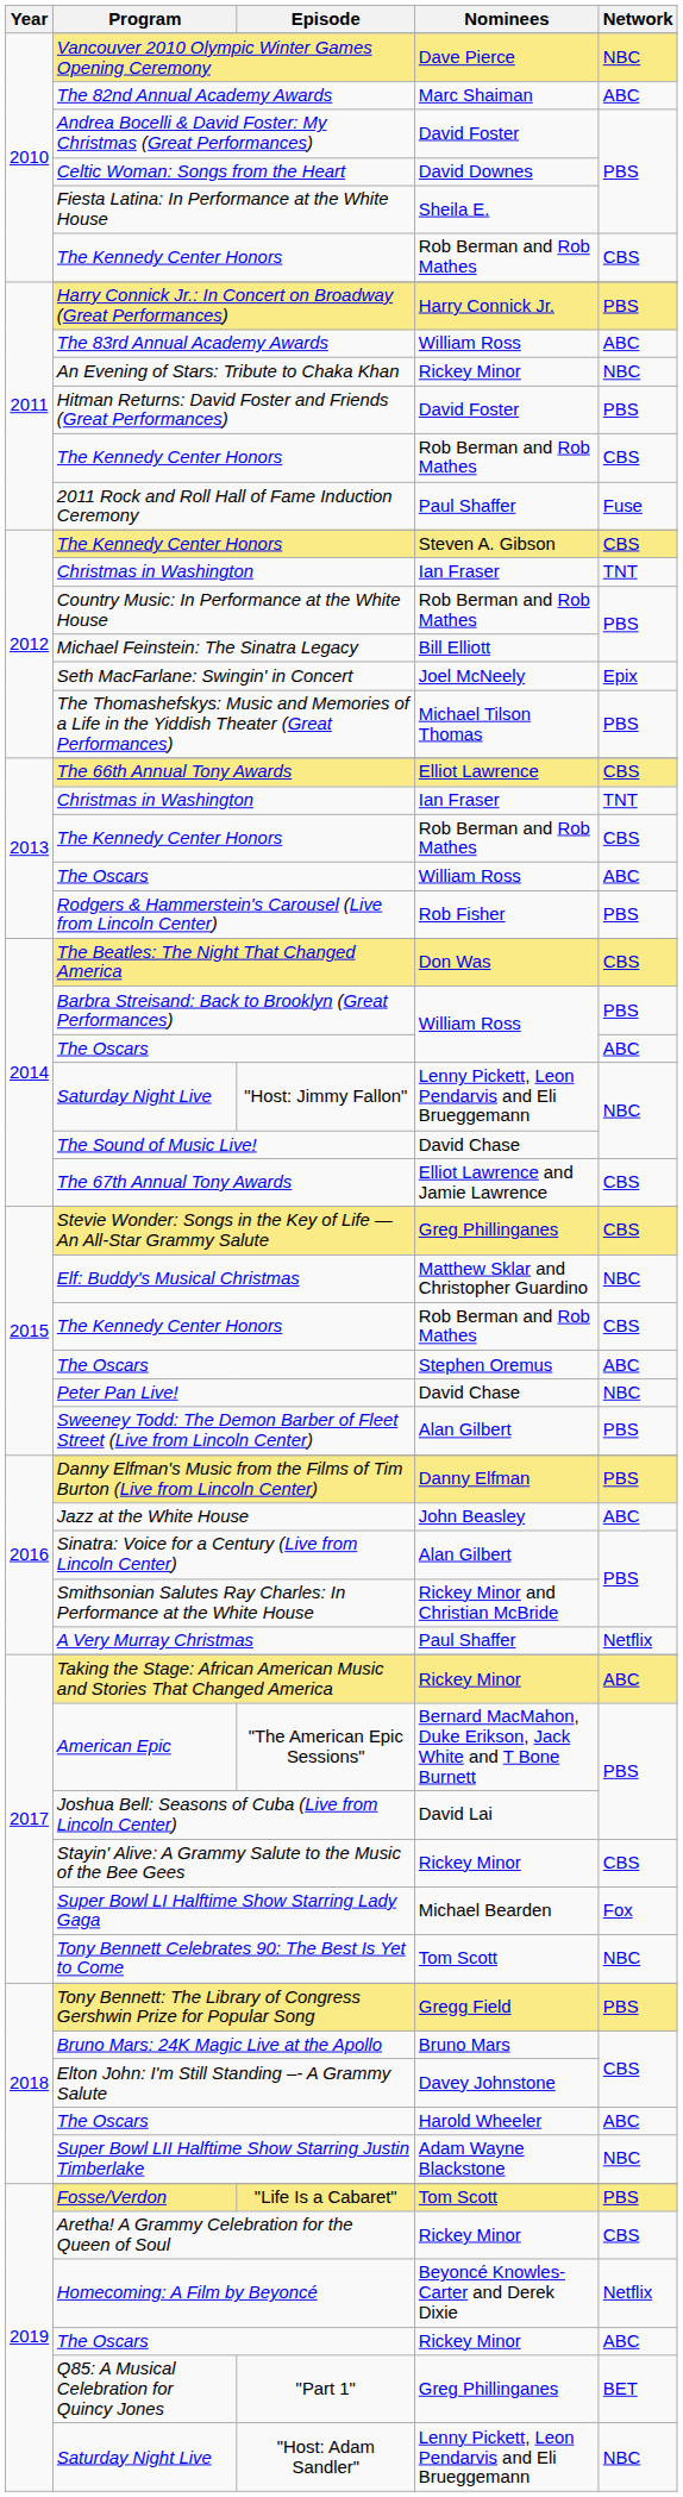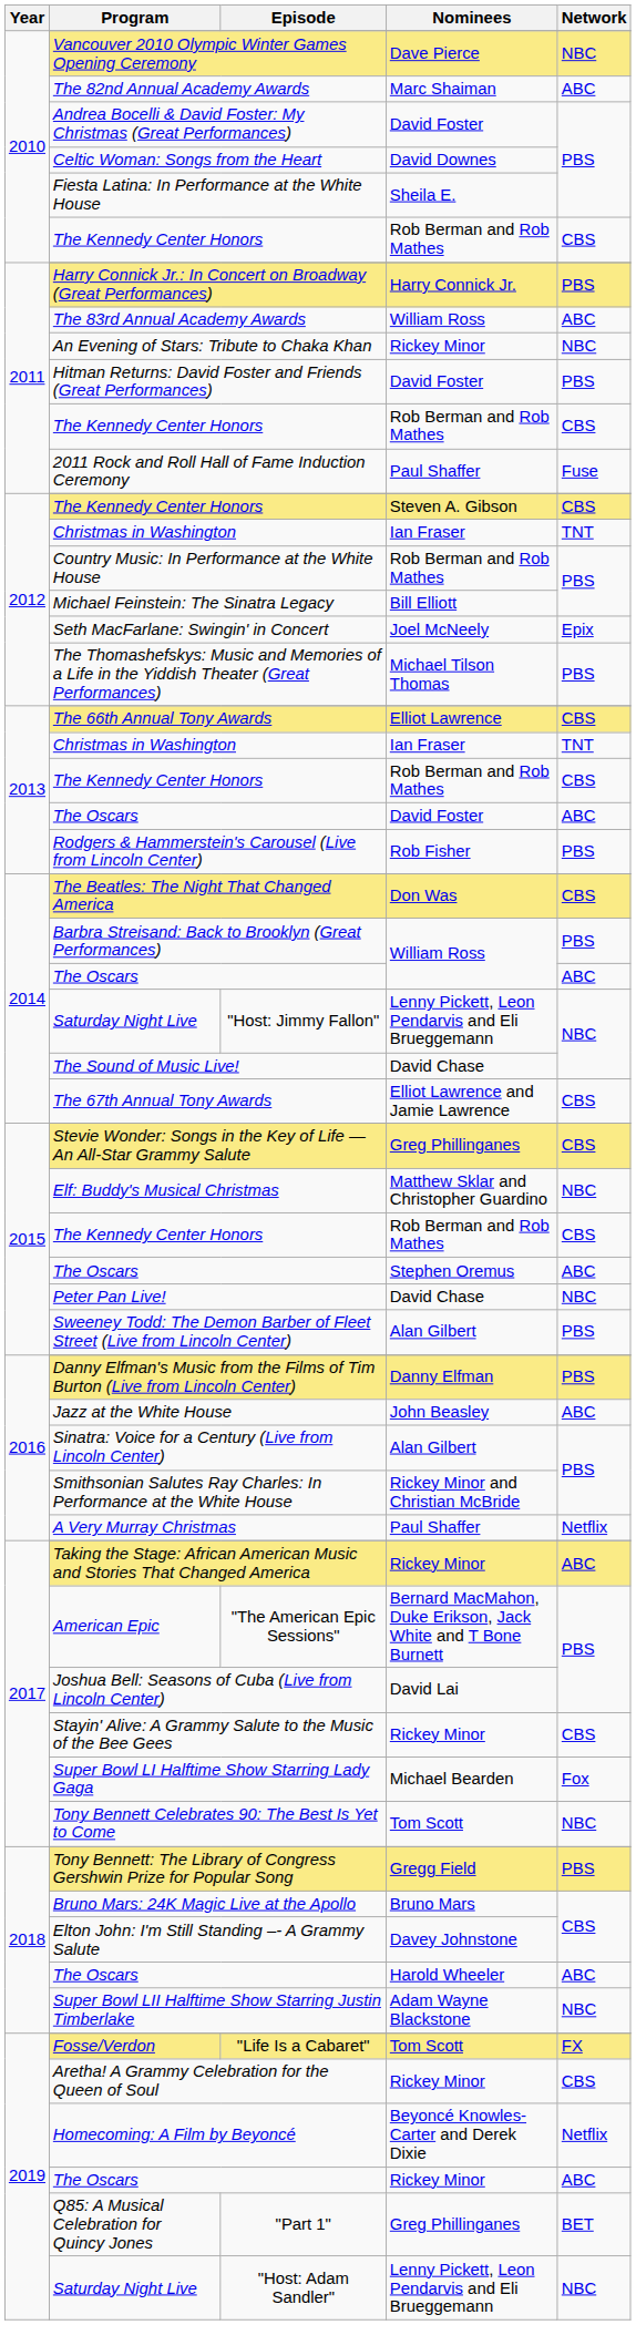2013 / The Oscars | Nominees: William Ross -> David Foster
"Life Is a Cabaret" | Network: PBS -> FX
